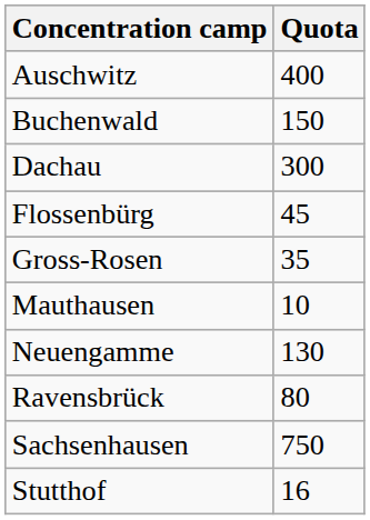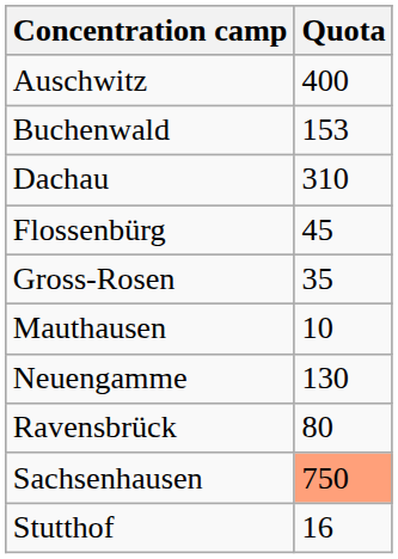Buchenwald | Quota: 150 -> 153
Dachau | Quota: 300 -> 310
Sachsenhausen | Quota: no background -> lightsalmon background
